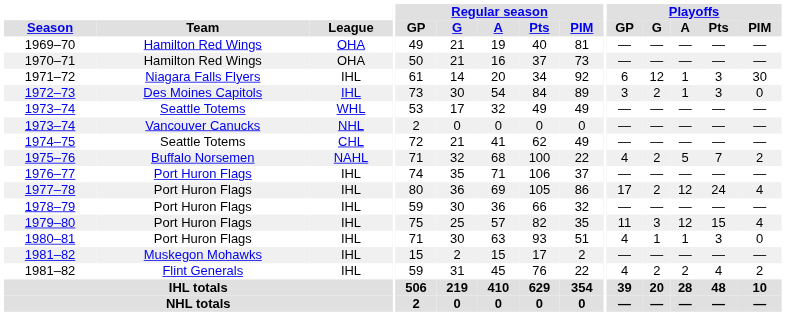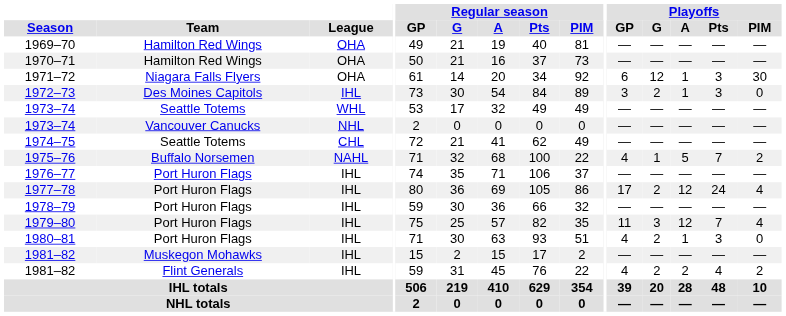1971–72 | League: IHL -> OHA
1975–76 | Playoffs / G: 2 -> 1
1979–80 | Playoffs / Pts: 15 -> 7
1980–81 | Playoffs / G: 1 -> 2
